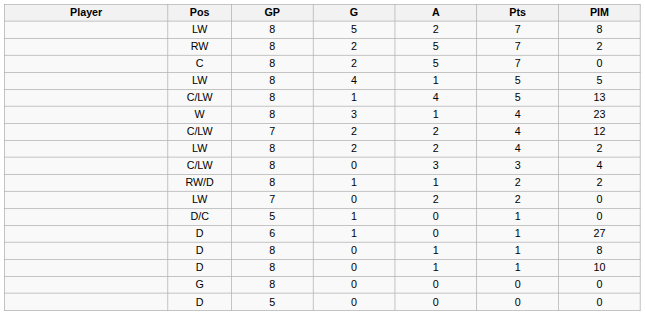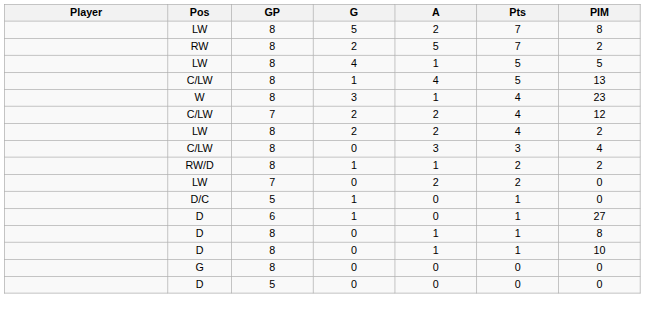- row: C | 8 | 2 | 5 | 7 | 0
